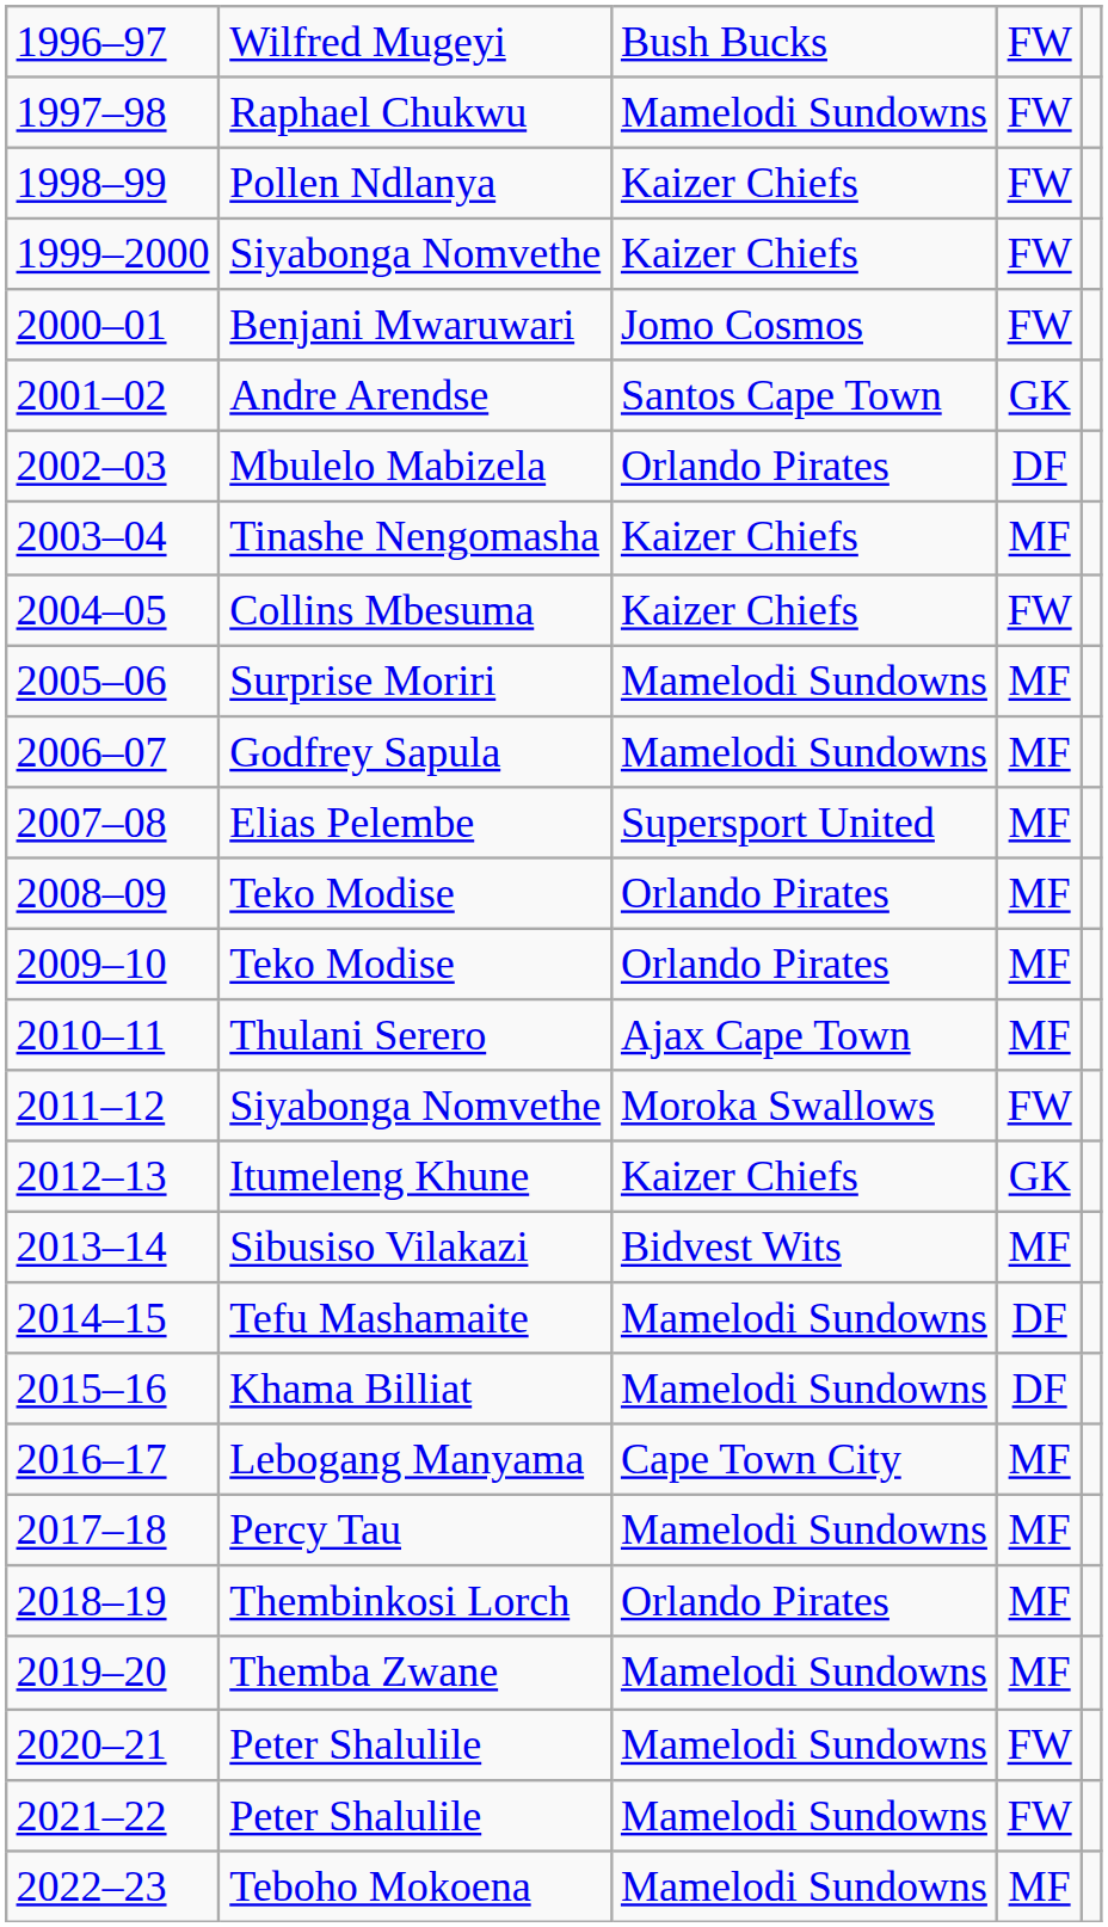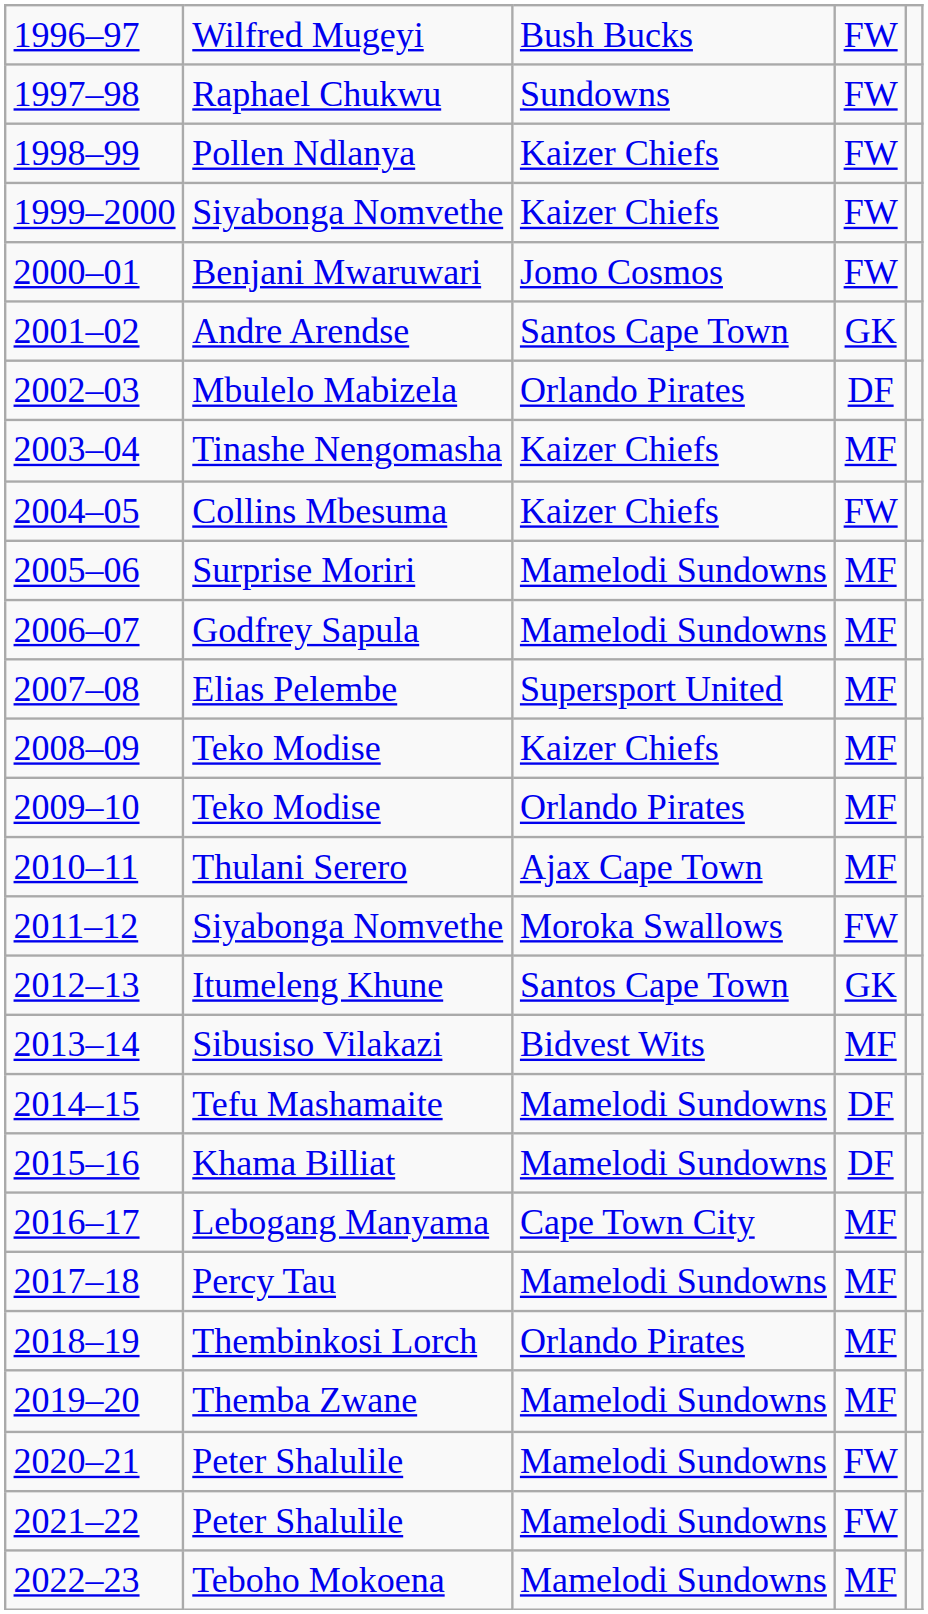1997–98 | column 3: Mamelodi Sundowns -> Sundowns
2008–09 | column 3: Orlando Pirates -> Kaizer Chiefs
2012–13 | column 3: Kaizer Chiefs -> Santos Cape Town
